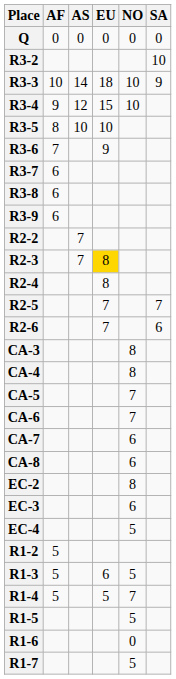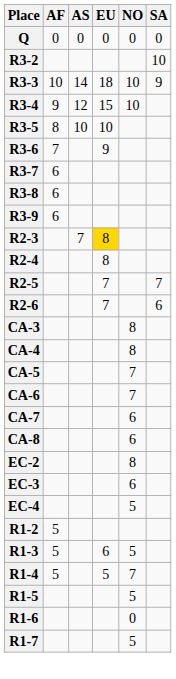- row: R2-2 | 7
